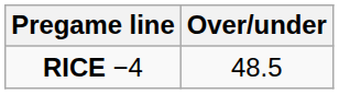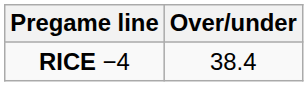RICE −4 | Over/under: 48.5 -> 38.4
